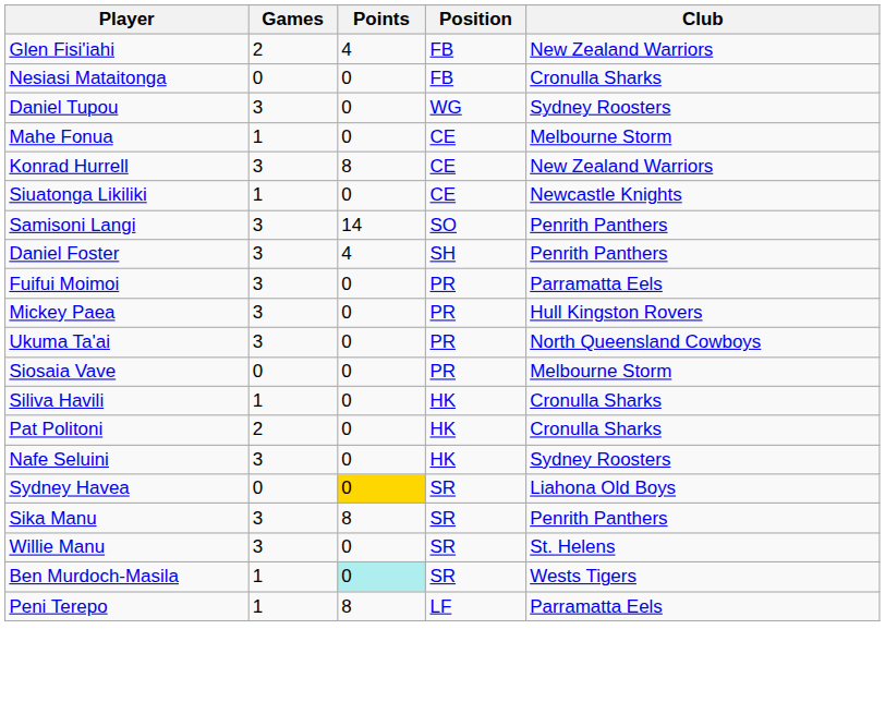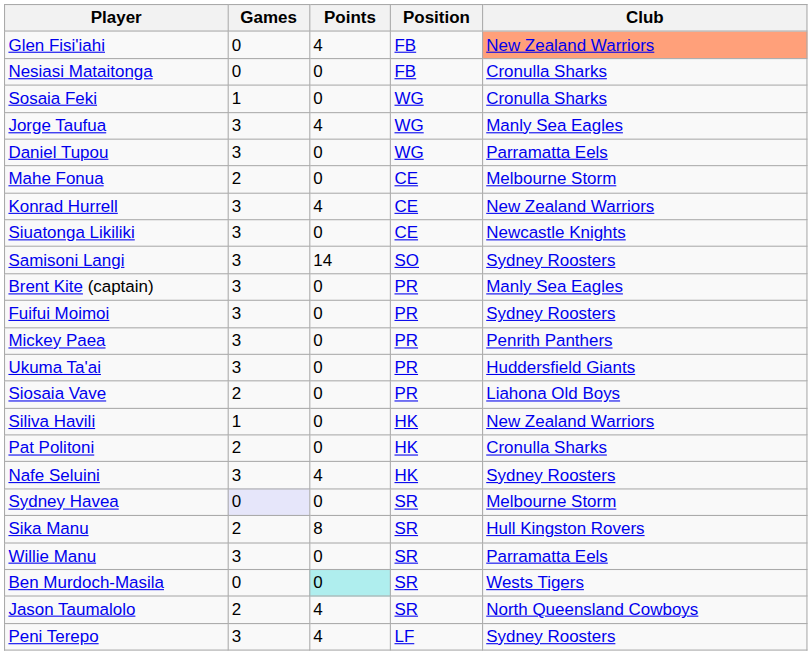Glen Fisi'iahi | Games: 2 -> 0
Glen Fisi'iahi | Club: no background -> lightsalmon background
+ row: Sosaia Feki | 1 | 0 | WG | Cronulla Sharks
+ row: Jorge Taufua | 3 | 4 | WG | Manly Sea Eagles
Daniel Tupou | Club: Sydney Roosters -> Parramatta Eels
Mahe Fonua | Games: 1 -> 2
Konrad Hurrell | Points: 8 -> 4
Siuatonga Likiliki | Games: 1 -> 3
Samisoni Langi | Club: Penrith Panthers -> Sydney Roosters
- row: Daniel Foster | 3 | 4 | SH | Penrith Panthers
+ row: Brent Kite (captain) | 3 | 0 | PR | Manly Sea Eagles
Fuifui Moimoi | Club: Parramatta Eels -> Sydney Roosters
Mickey Paea | Club: Hull Kingston Rovers -> Penrith Panthers
Ukuma Ta'ai | Club: North Queensland Cowboys -> Huddersfield Giants
Siosaia Vave | Games: 0 -> 2
Siosaia Vave | Club: Melbourne Storm -> Liahona Old Boys
Siliva Havili | Club: Cronulla Sharks -> New Zealand Warriors
Nafe Seluini | Points: 0 -> 4
Sydney Havea | Games: no background -> lavender background
Sydney Havea | Points: gold background -> no background
Sydney Havea | Club: Liahona Old Boys -> Melbourne Storm
Sika Manu | Games: 3 -> 2
Sika Manu | Club: Penrith Panthers -> Hull Kingston Rovers
Willie Manu | Club: St. Helens -> Parramatta Eels
Ben Murdoch-Masila | Games: 1 -> 0
+ row: Jason Taumalolo | 2 | 4 | SR | North Queensland Cowboys
Peni Terepo | Games: 1 -> 3
Peni Terepo | Points: 8 -> 4
Peni Terepo | Club: Parramatta Eels -> Sydney Roosters
